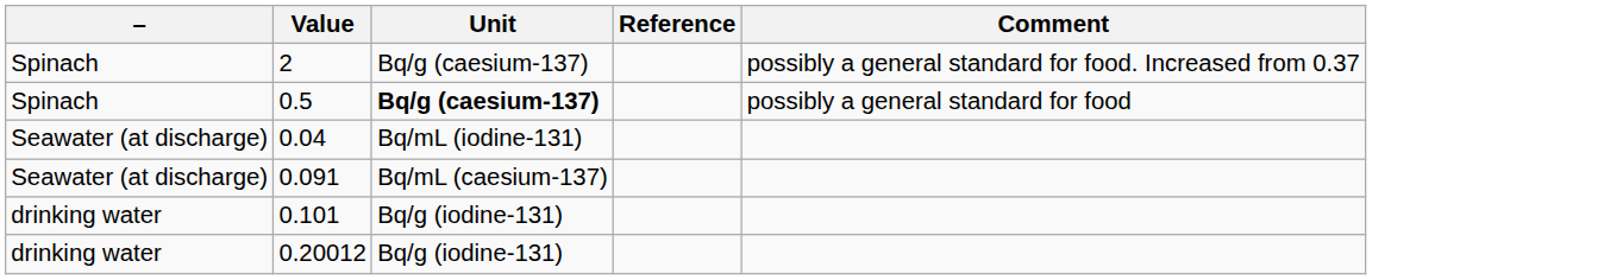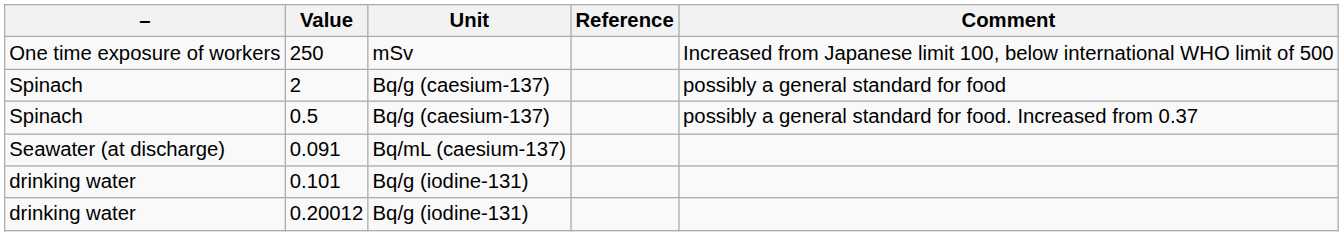+ row: One time exposure of workers | 250 | mSv | Increased from Japanese limit 100, below international WHO limit of 500
2 | Comment: possibly a general standard for food. Increased from 0.37 -> possibly a general standard for food
0.5 | Unit: bold -> normal
0.5 | Comment: possibly a general standard for food -> possibly a general standard for food. Increased from 0.37
- row: Seawater (at discharge) | 0.04 | Bq/mL (iodine-131)
